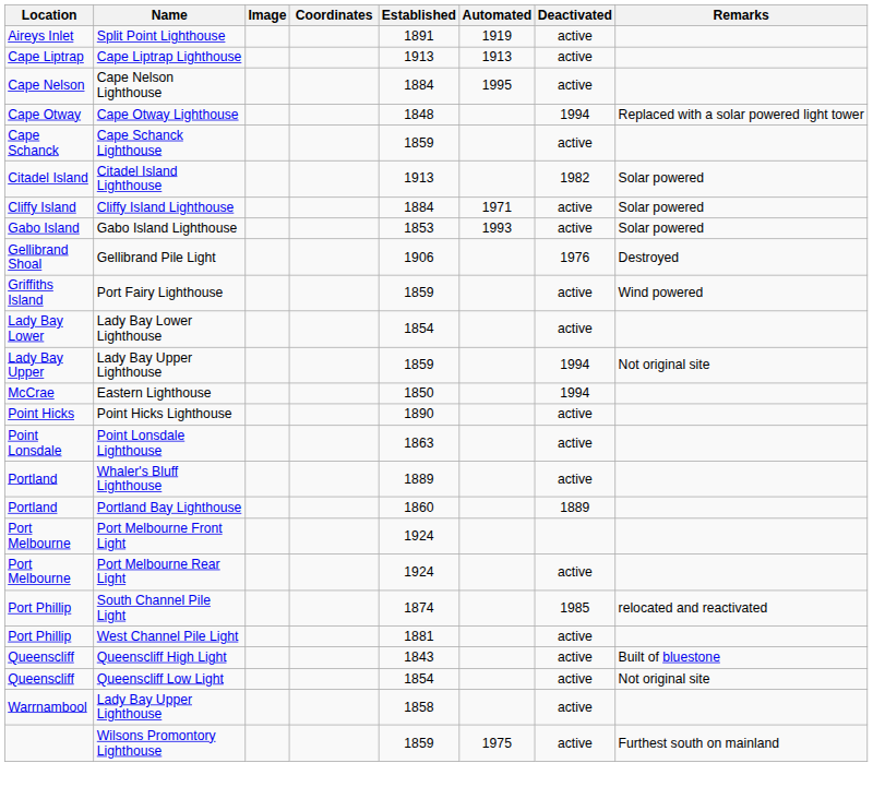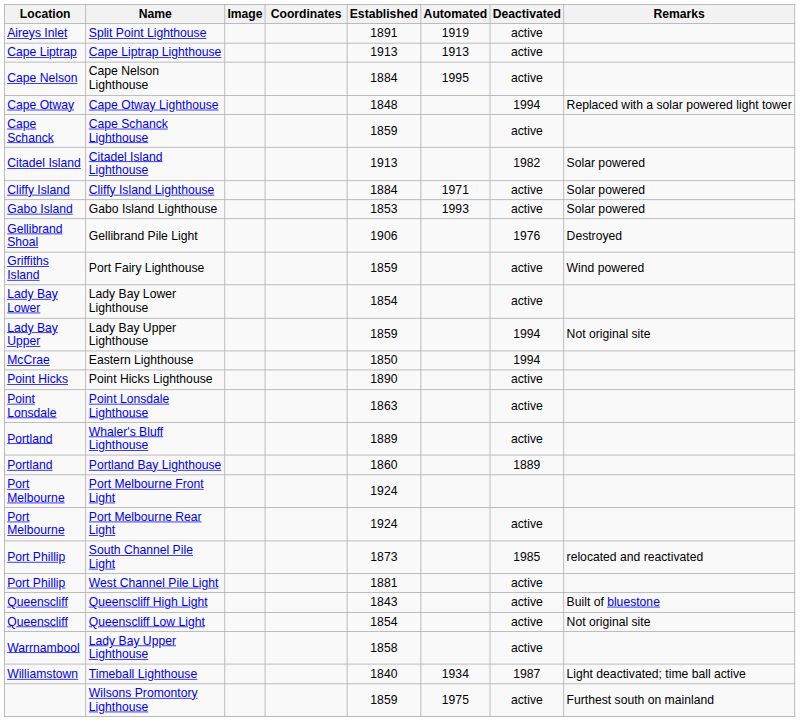South Channel Pile Light | Established: 1874 -> 1873
+ row: Williamstown | Timeball Lighthouse | 1840 | 1934 | 1987 | Light deactivated; time ball active
